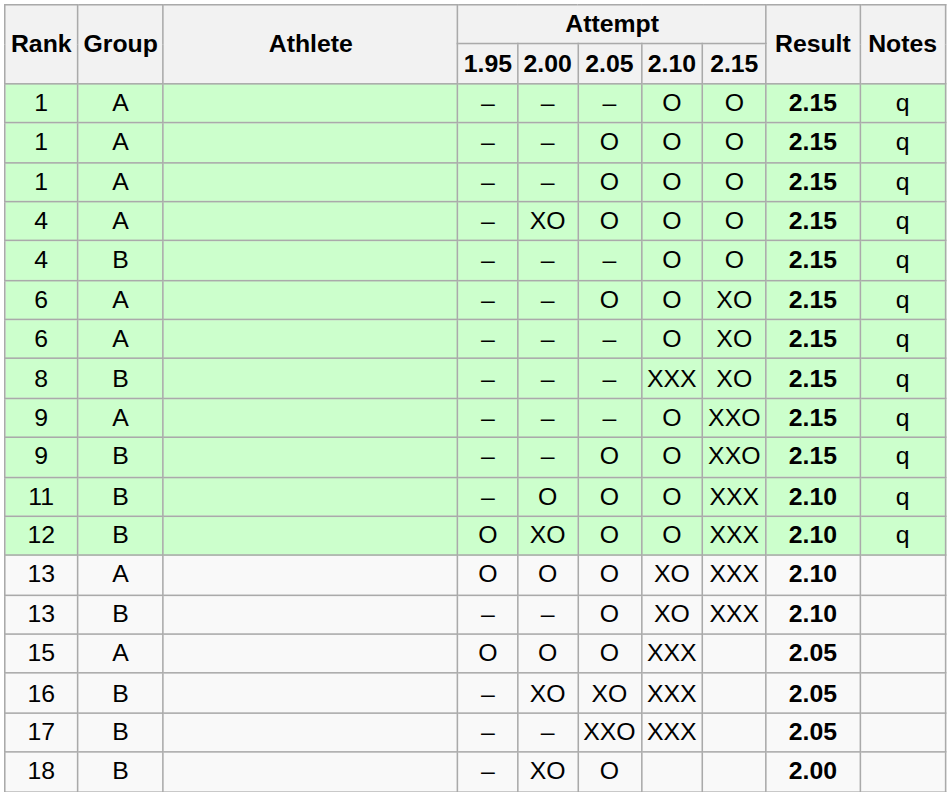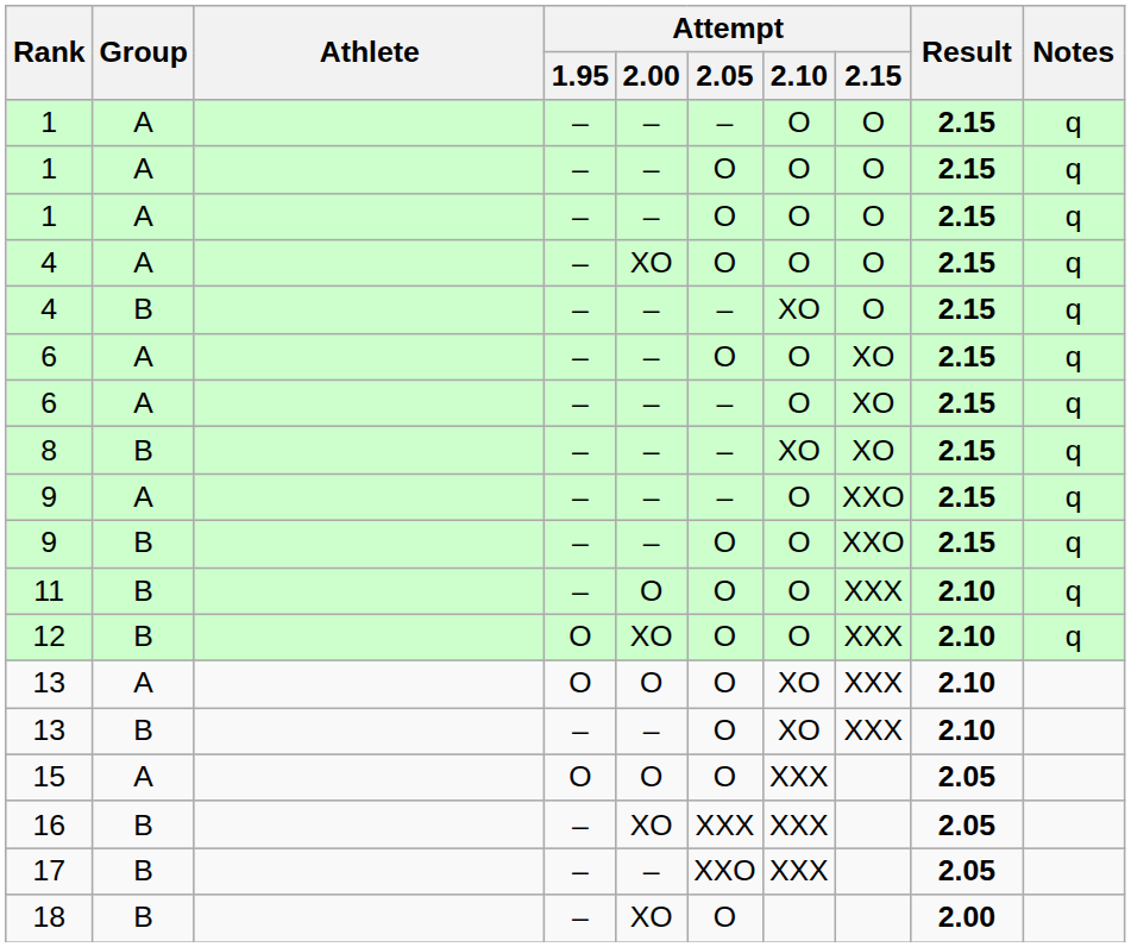4 / B | Attempt / 2.10: O -> XO
8 | Attempt / 2.10: XXX -> XO
16 | Attempt / 2.05: XO -> XXX
